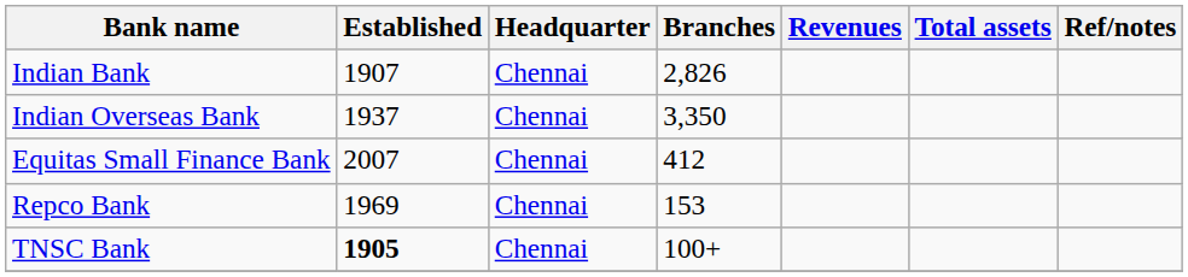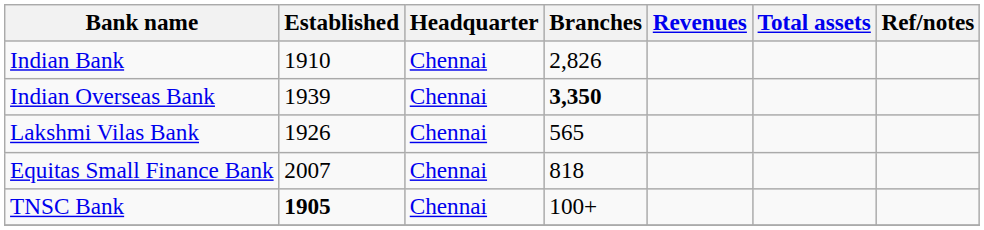Indian Bank | Established: 1907 -> 1910
Indian Overseas Bank | Established: 1937 -> 1939
Indian Overseas Bank | Branches: normal -> bold
+ row: Lakshmi Vilas Bank | 1926 | Chennai | 565
Equitas Small Finance Bank | Branches: 412 -> 818
- row: Repco Bank | 1969 | Chennai | 153
